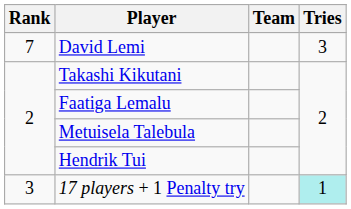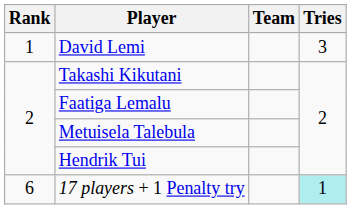David Lemi | Rank: 7 -> 1
17 players + 1 Penalty try | Rank: 3 -> 6
